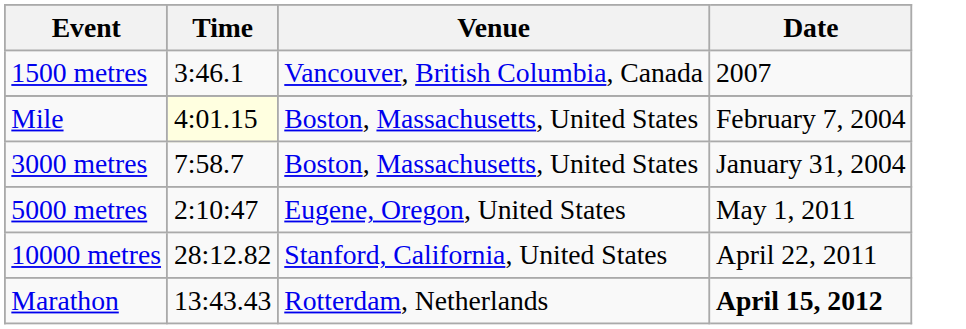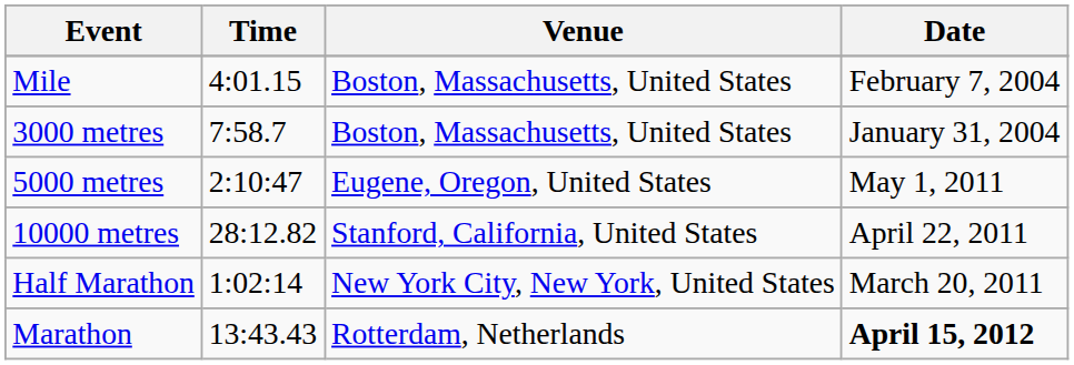- row: 1500 metres | 3:46.1 | Vancouver, British Columbia, Canada | 2007
Mile | Time: lightyellow background -> no background
+ row: Half Marathon | 1:02:14 | New York City, New York, United States | March 20, 2011
